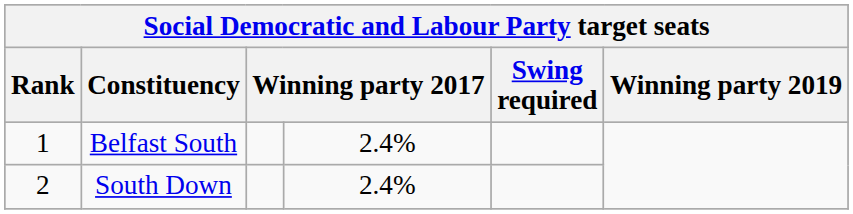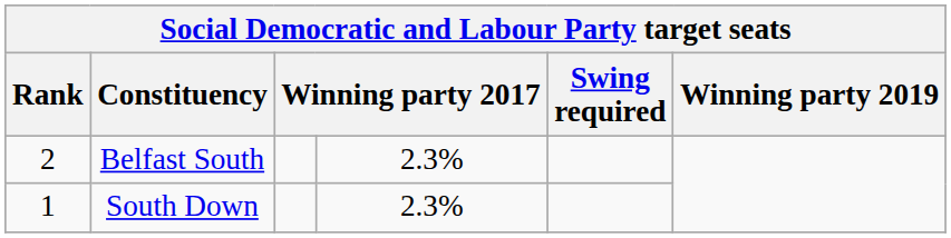Belfast South | Rank: 1 -> 2
Belfast South | column 4: 2.4% -> 2.3%
South Down | Rank: 2 -> 1
South Down | column 4: 2.4% -> 2.3%
